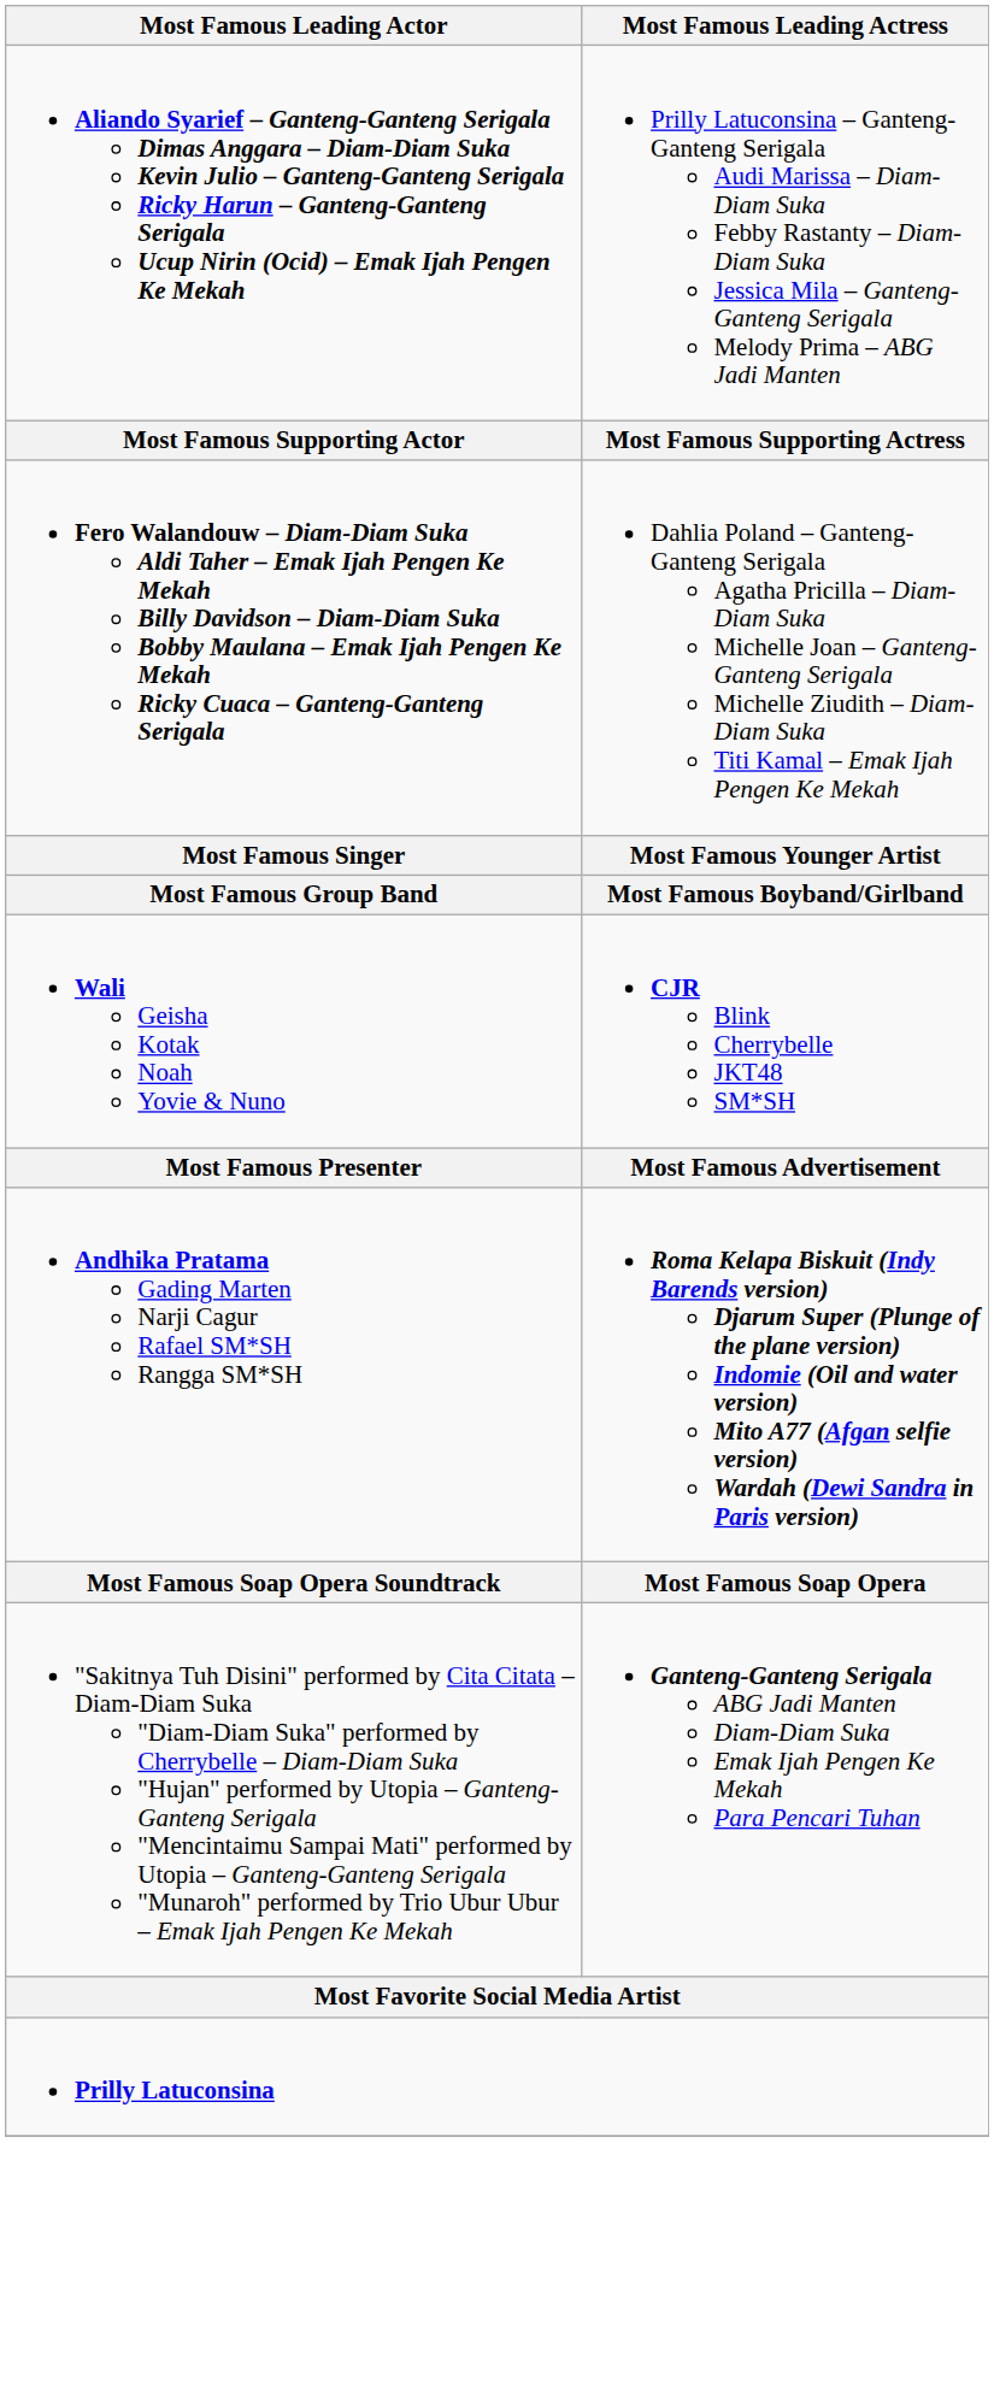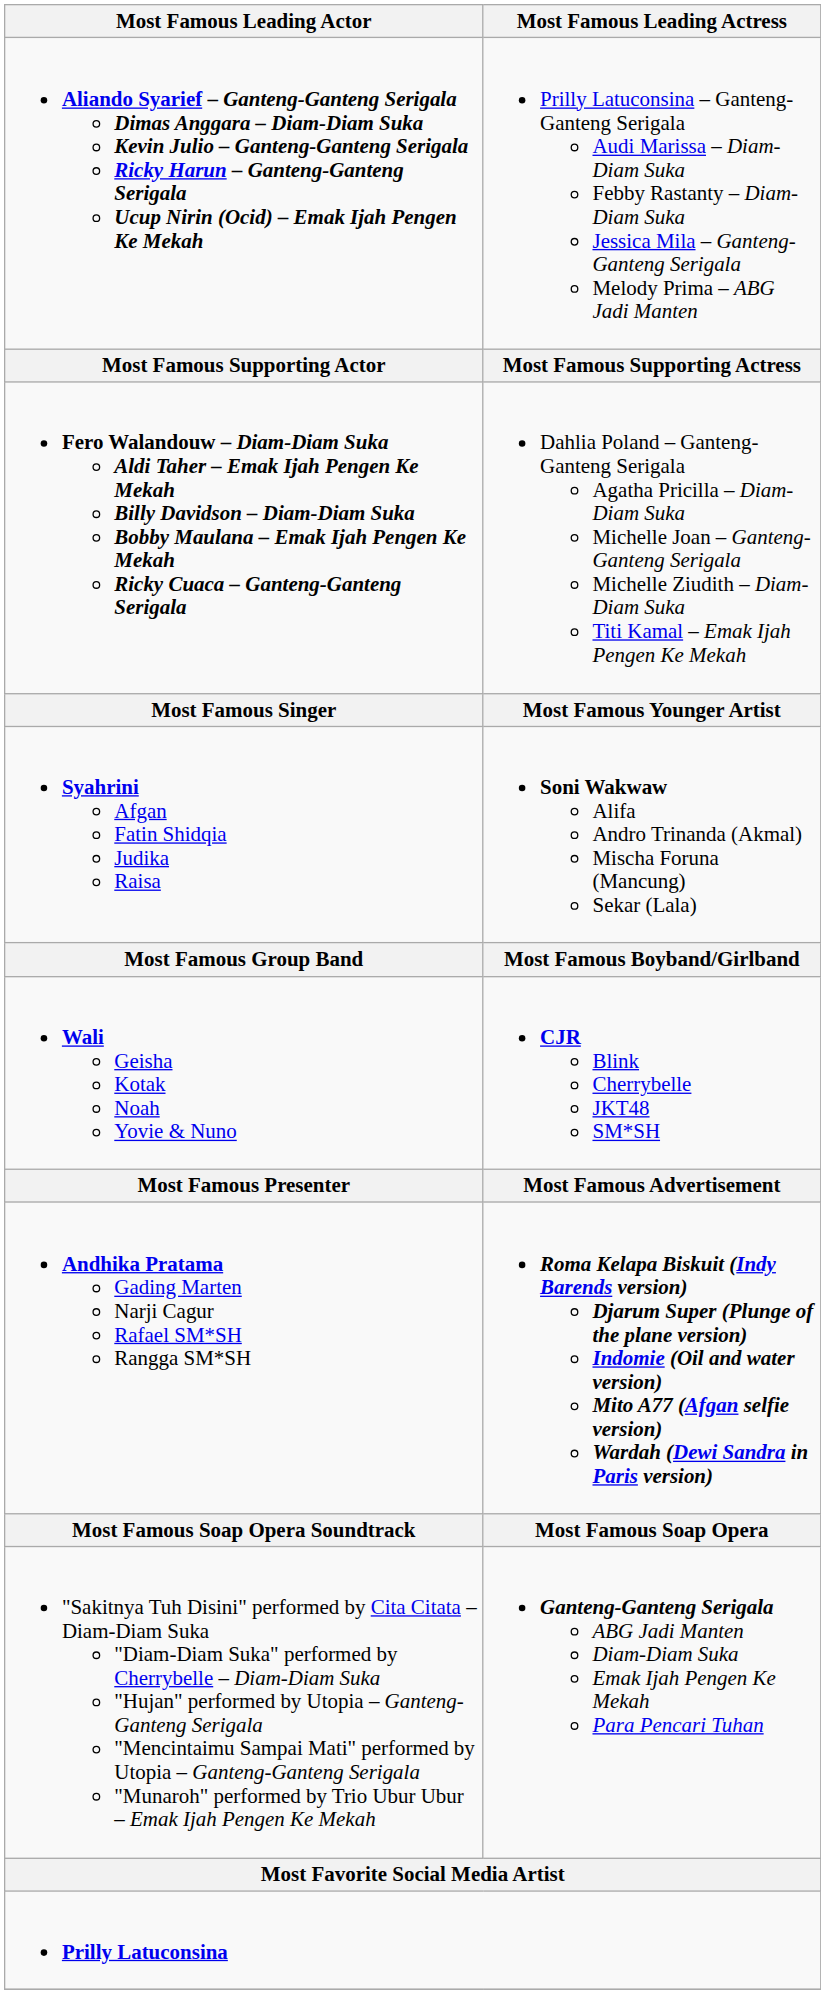+ row: Syahrini Afgan Fatin Shidqia Judika Raisa | Soni Wakwaw Alifa Andro Trinanda (Akmal) Mischa Foruna (Mancung) Sekar (Lala)
